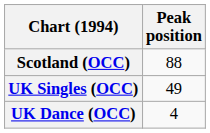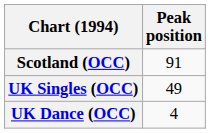Scotland (OCC) | Peak position: 88 -> 91
